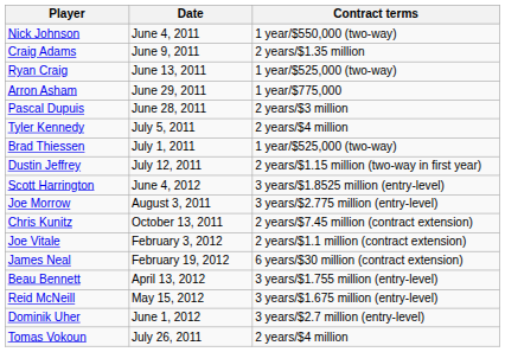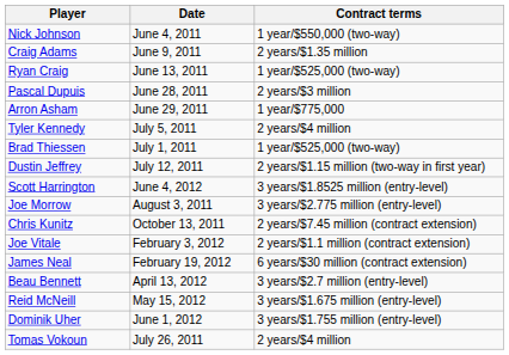rows swapped: Pascal Dupuis <-> Arron Asham
Beau Bennett | Contract terms: 3 years/$1.755 million (entry-level) -> 3 years/$2.7 million (entry-level)
Dominik Uher | Contract terms: 3 years/$2.7 million (entry-level) -> 3 years/$1.755 million (entry-level)
